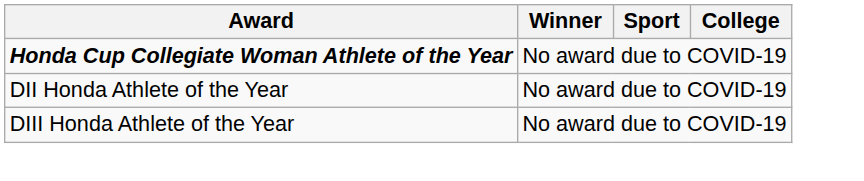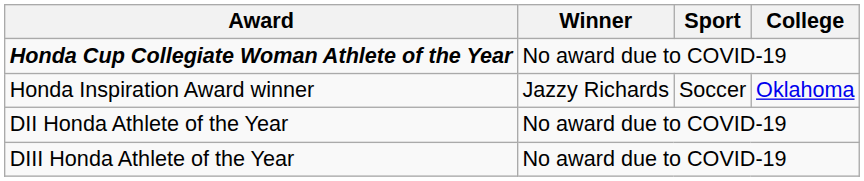+ row: Honda Inspiration Award winner | Jazzy Richards | Soccer | Oklahoma
